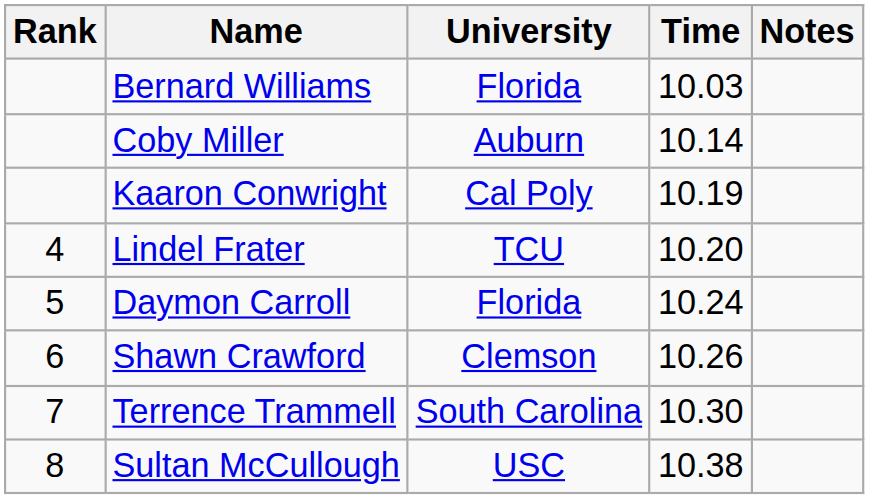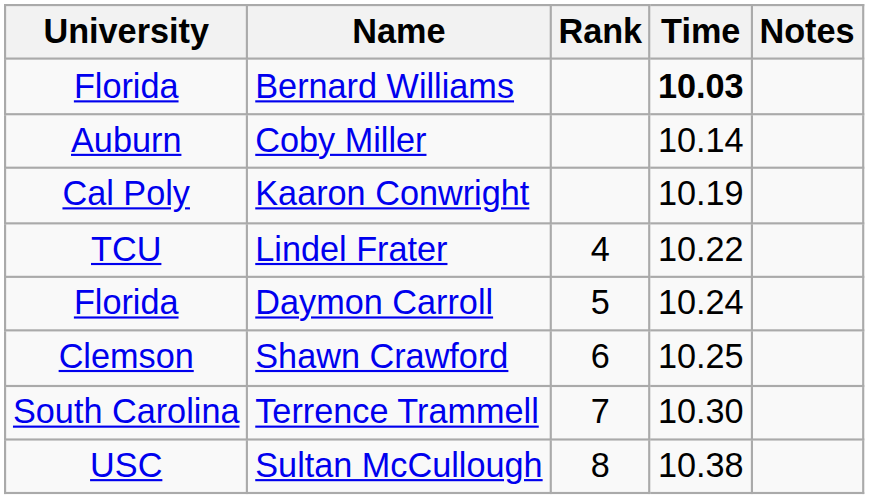columns swapped: Rank <-> University
Bernard Williams | Time: normal -> bold
Lindel Frater | Time: 10.20 -> 10.22
Shawn Crawford | Time: 10.26 -> 10.25
